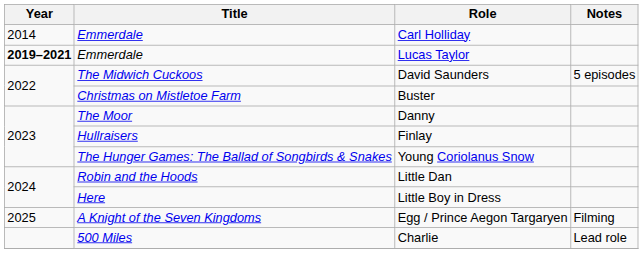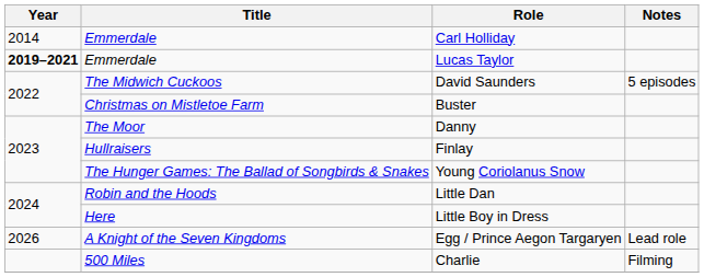Egg / Prince Aegon Targaryen | Year: 2025 -> 2026
Egg / Prince Aegon Targaryen | Notes: Filming -> Lead role
Charlie | Notes: Lead role -> Filming
